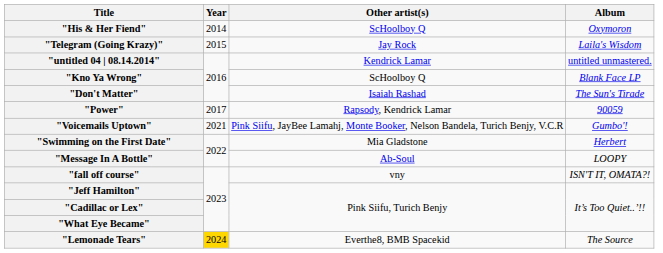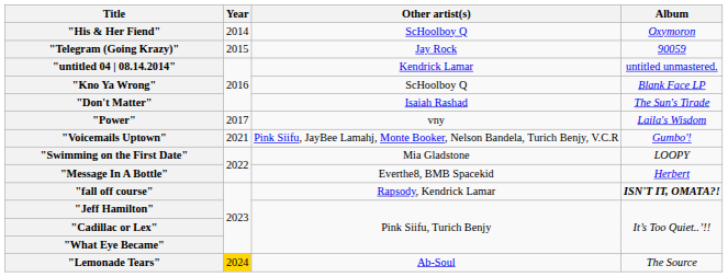"Telegram (Going Krazy)" | Album: Laila's Wisdom -> 90059
"Power" | Other artist(s): Rapsody, Kendrick Lamar -> vny
"Power" | Album: 90059 -> Laila's Wisdom
"Swimming on the First Date" | Album: Herbert -> LOOPY
"Message In A Bottle" | Other artist(s): Ab-Soul -> Everthe8, BMB Spacekid
"Message In A Bottle" | Album: LOOPY -> Herbert
"fall off course" | Other artist(s): vny -> Rapsody, Kendrick Lamar
"fall off course" | Album: normal -> bold
"Lemonade Tears" | Other artist(s): Everthe8, BMB Spacekid -> Ab-Soul
